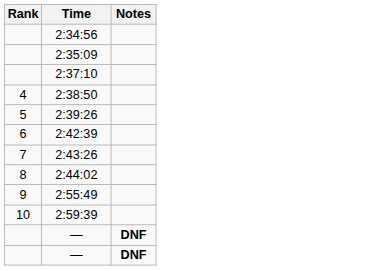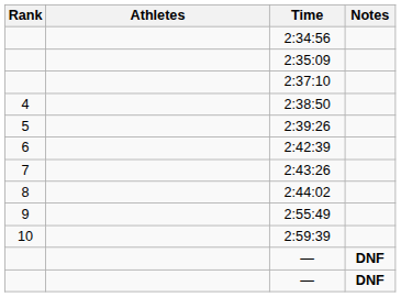+ column: Athletes
